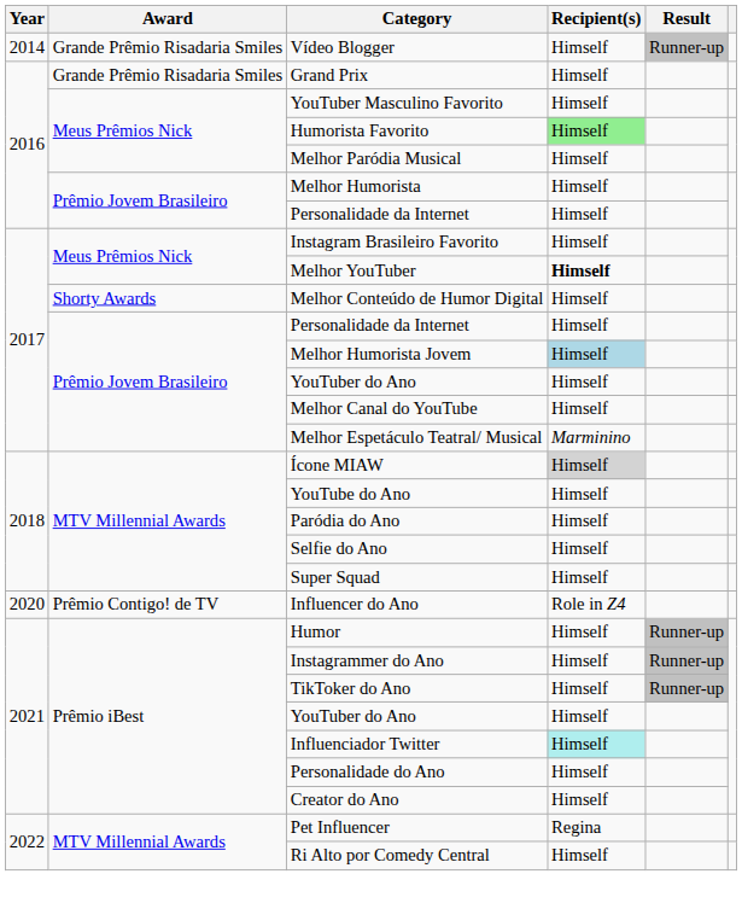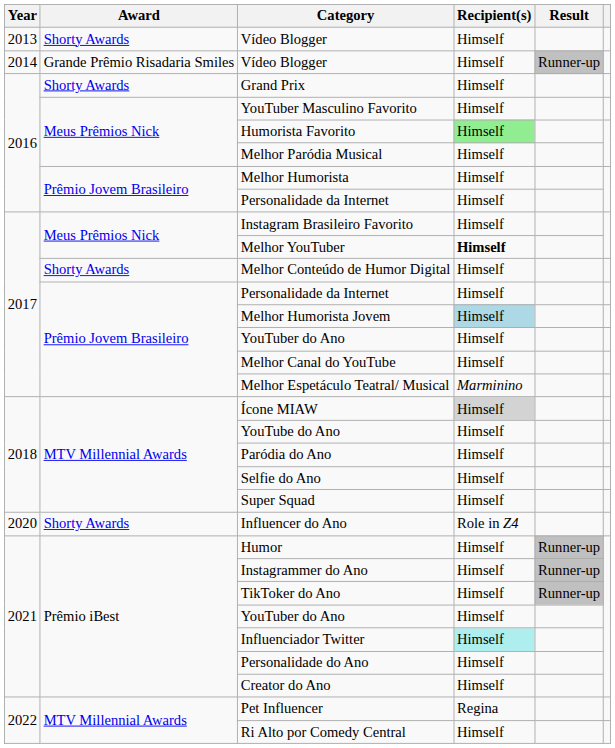+ row: 2013 | Shorty Awards | Vídeo Blogger | Himself
Grand Prix | Award: Grande Prêmio Risadaria Smiles -> Shorty Awards
Influencer do Ano | Award: Prêmio Contigo! de TV -> Shorty Awards
